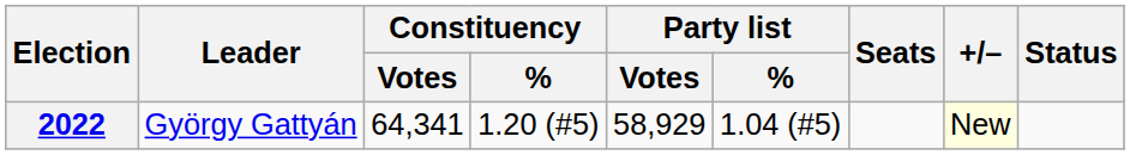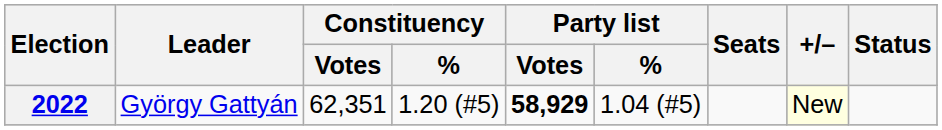2022 | Constituency / Votes: 64,341 -> 62,351
2022 | Party list / Votes: normal -> bold
